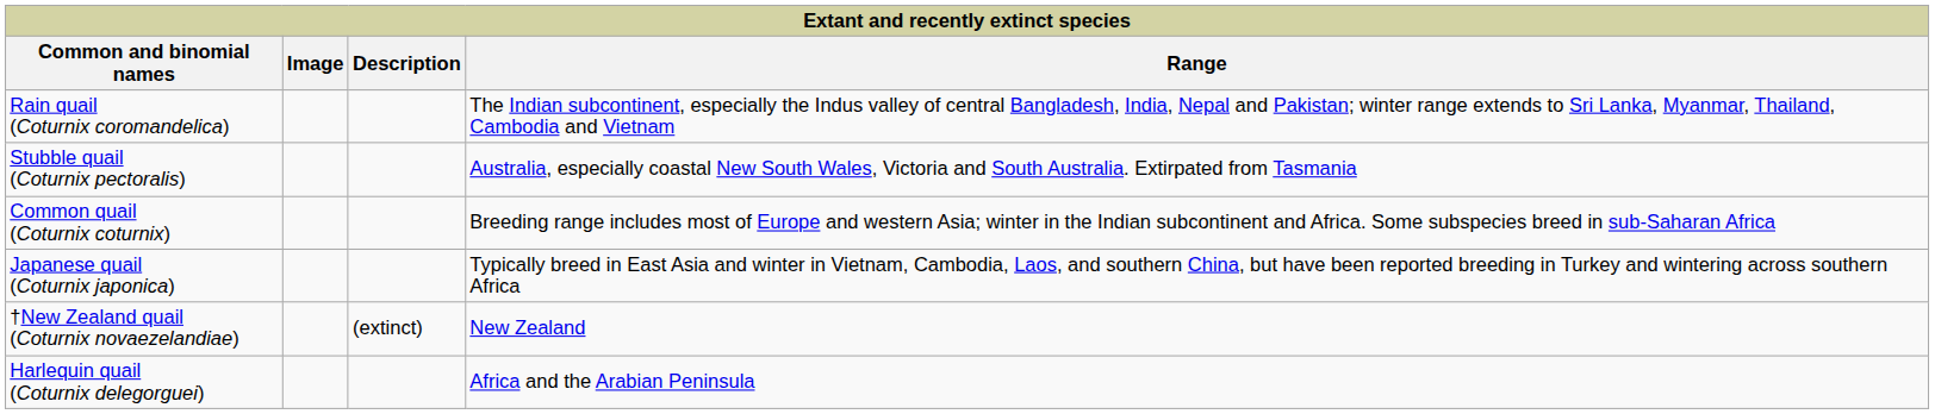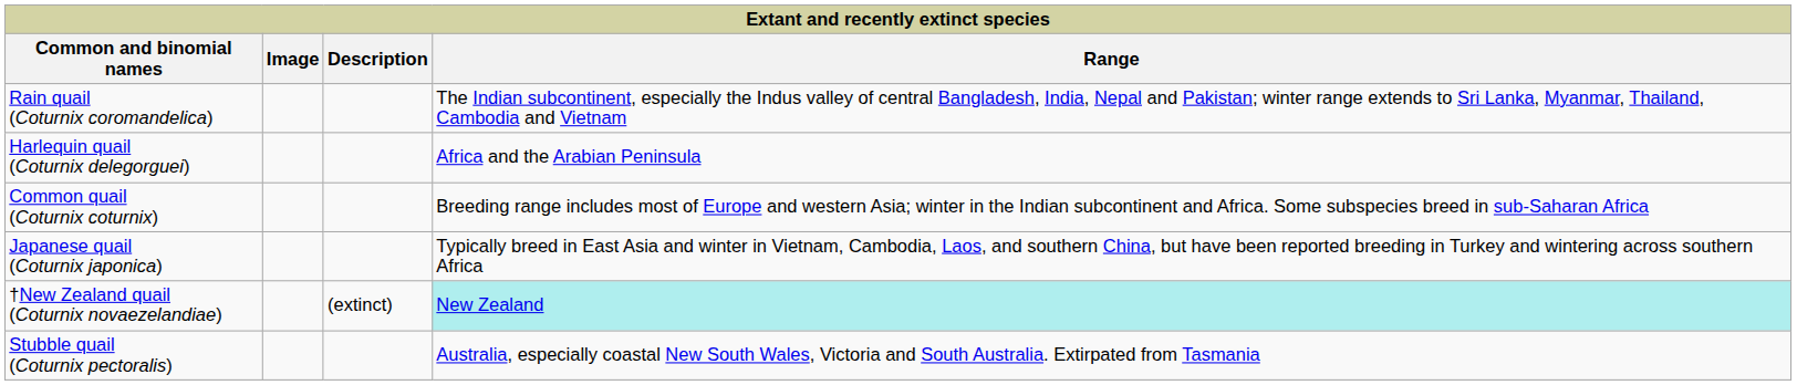rows swapped: Harlequin quail (Coturnix delegorguei) <-> Stubble quail (Coturnix pectoralis)
†New Zealand quail (Coturnix novaezelandiae) | Range: no background -> paleturquoise background
